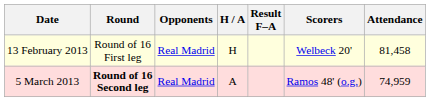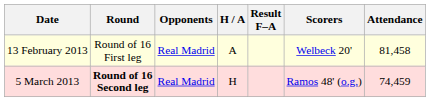13 February 2013 | H / A: H -> A
5 March 2013 | H / A: A -> H
5 March 2013 | Attendance: 74,959 -> 74,459
